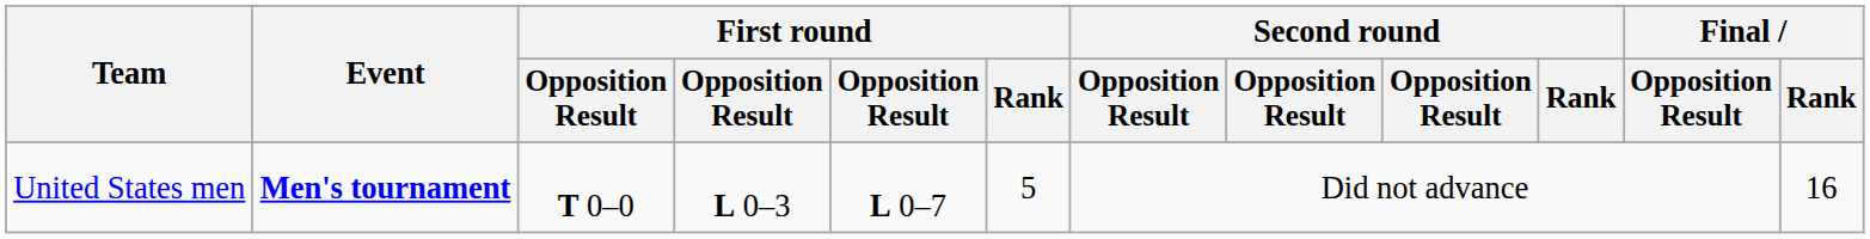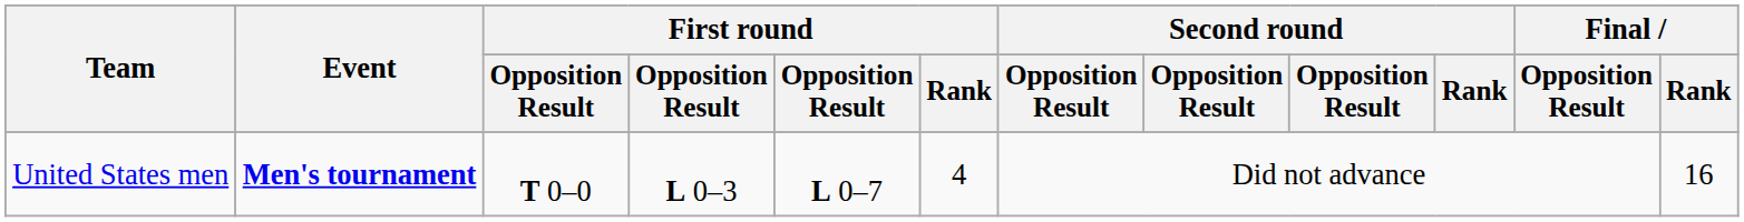United States men | First round / Rank: 5 -> 4
